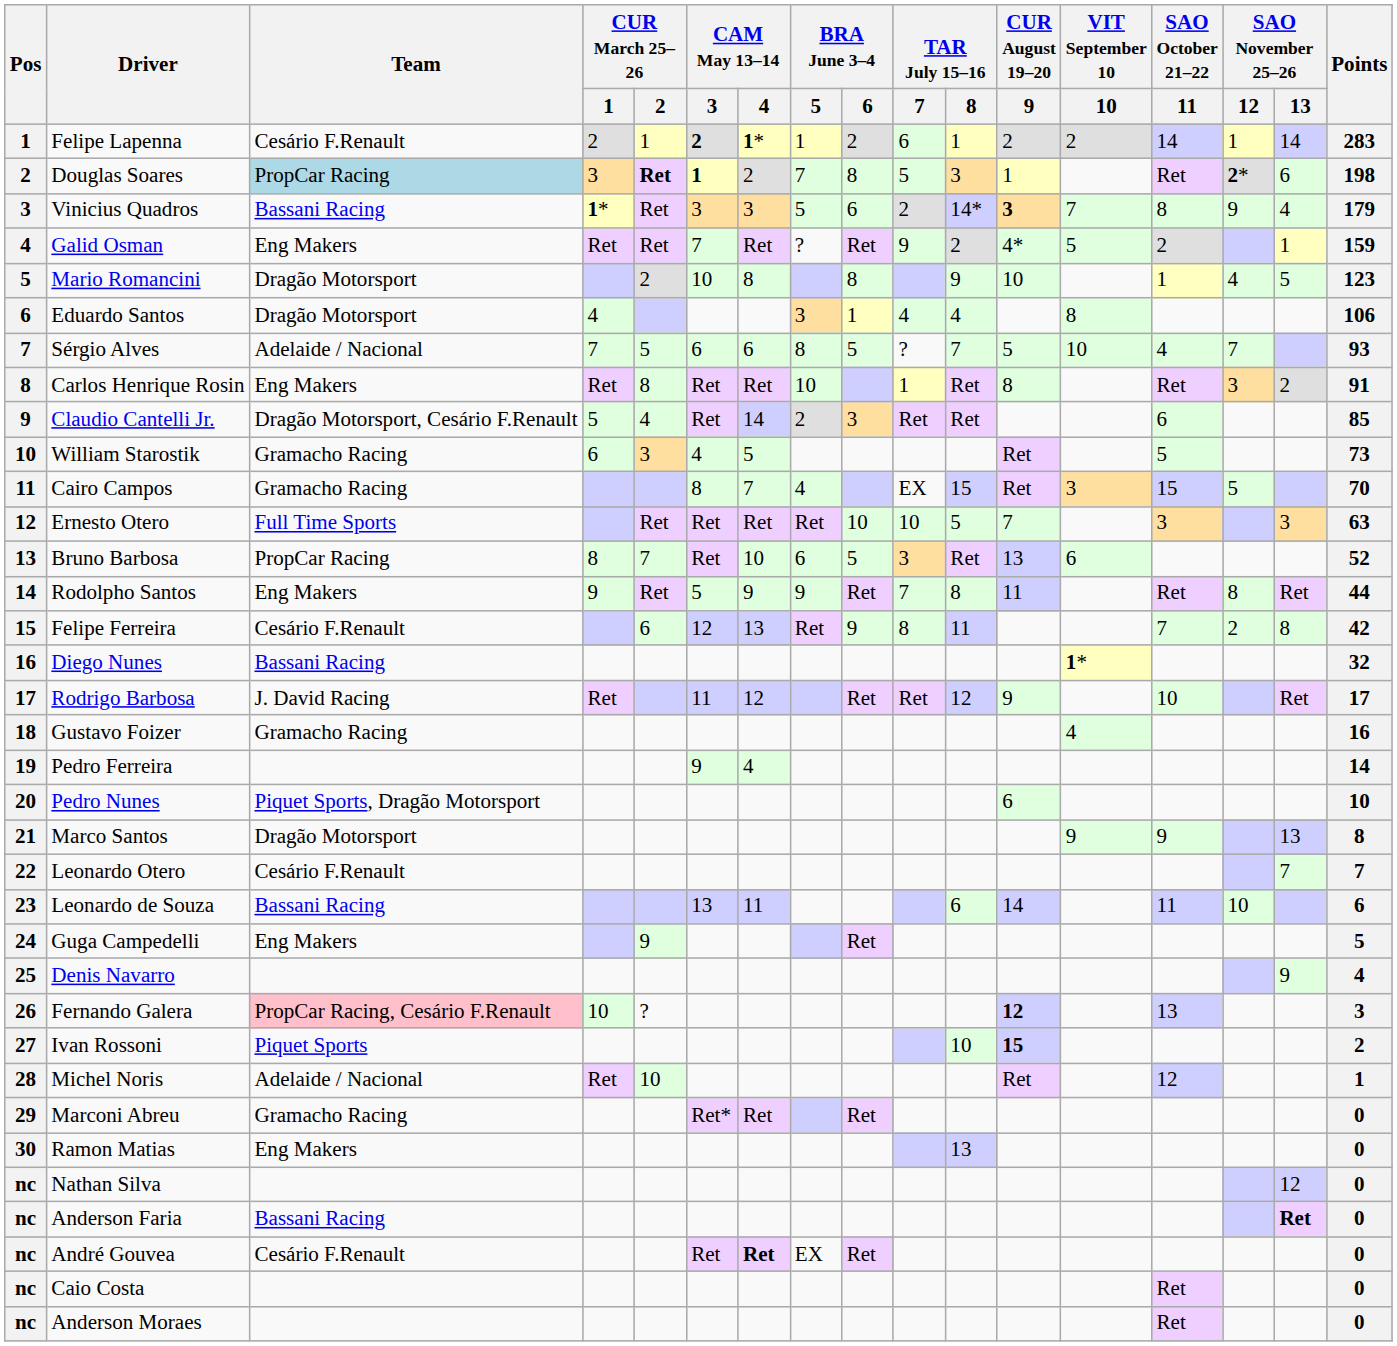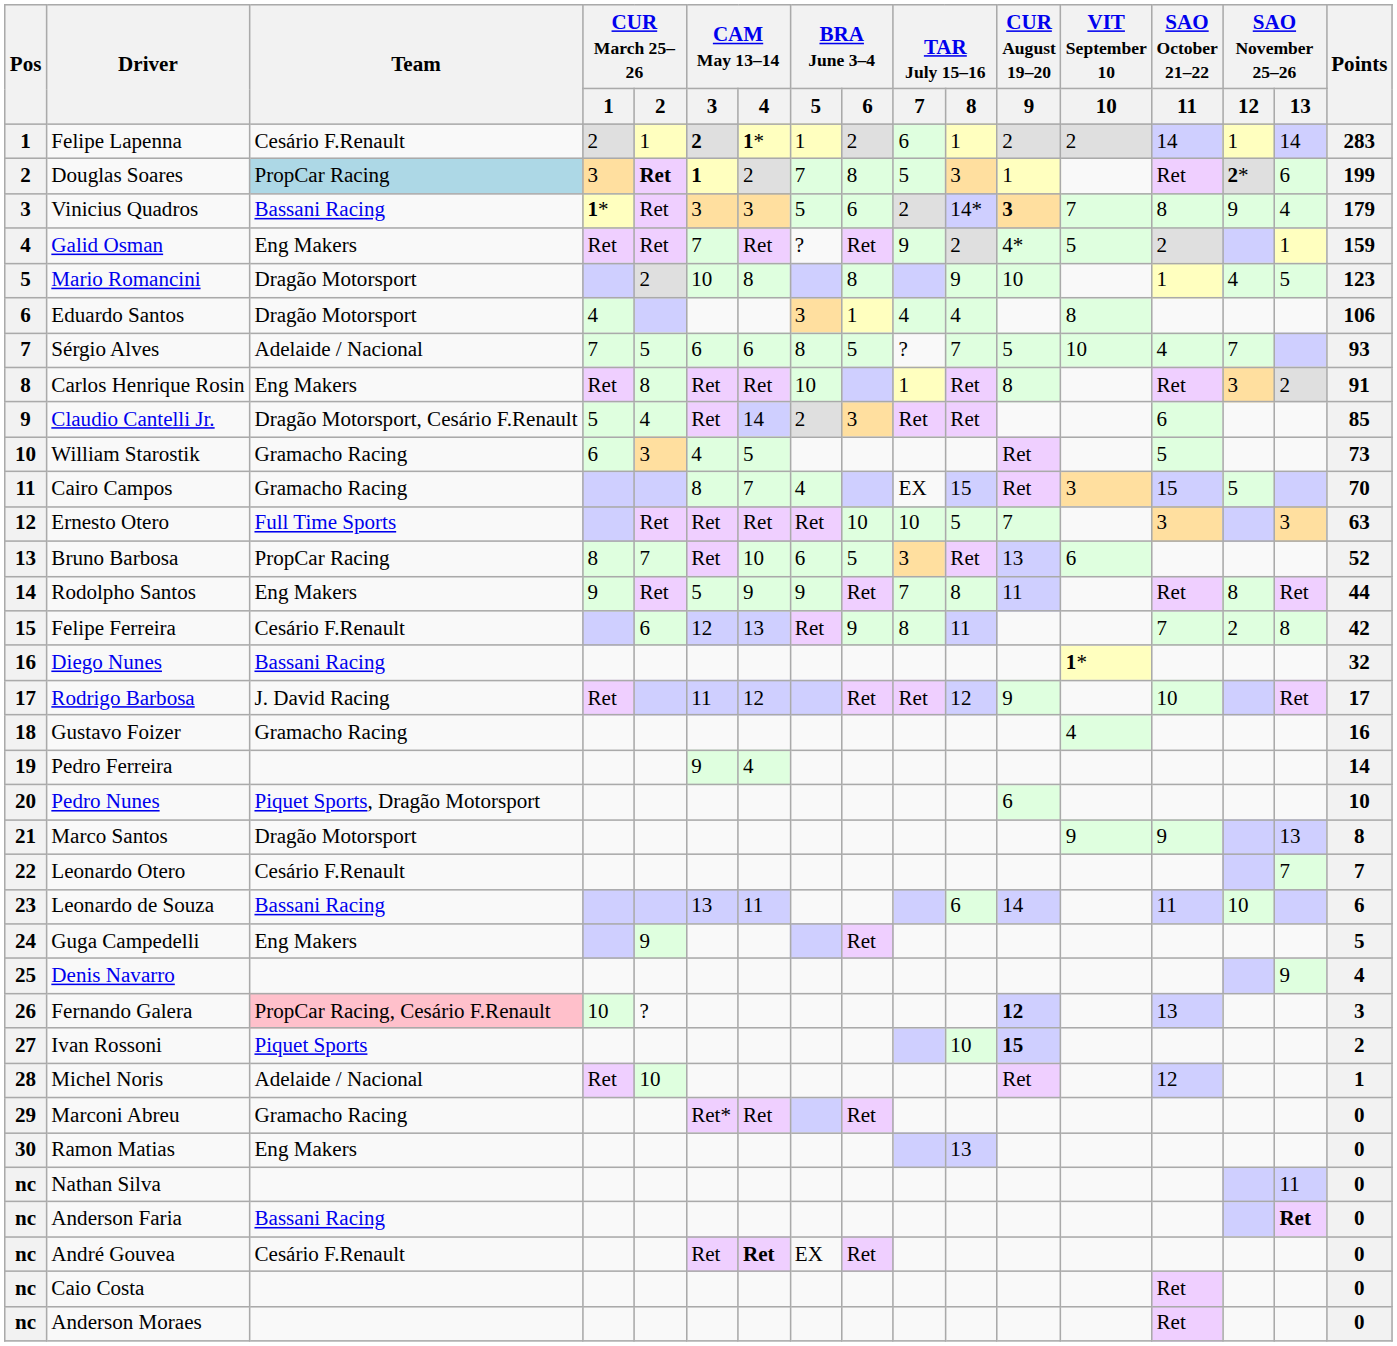Douglas Soares | Points: 198 -> 199
Nathan Silva | SAO November 25–26 / 13: 12 -> 11
